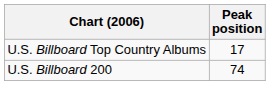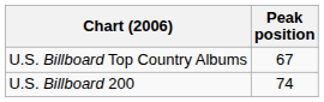U.S. Billboard Top Country Albums | Peak position: 17 -> 67
